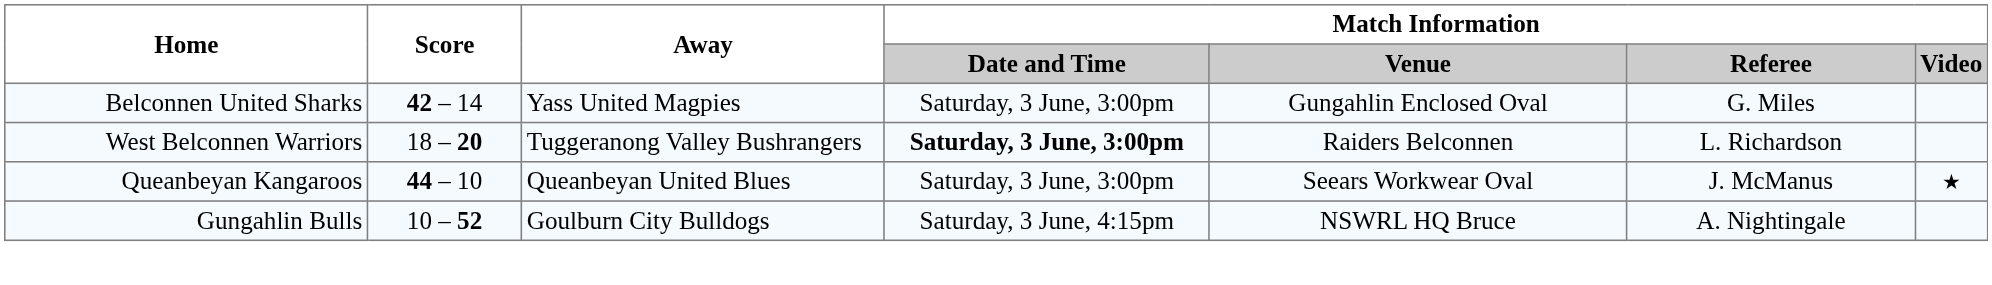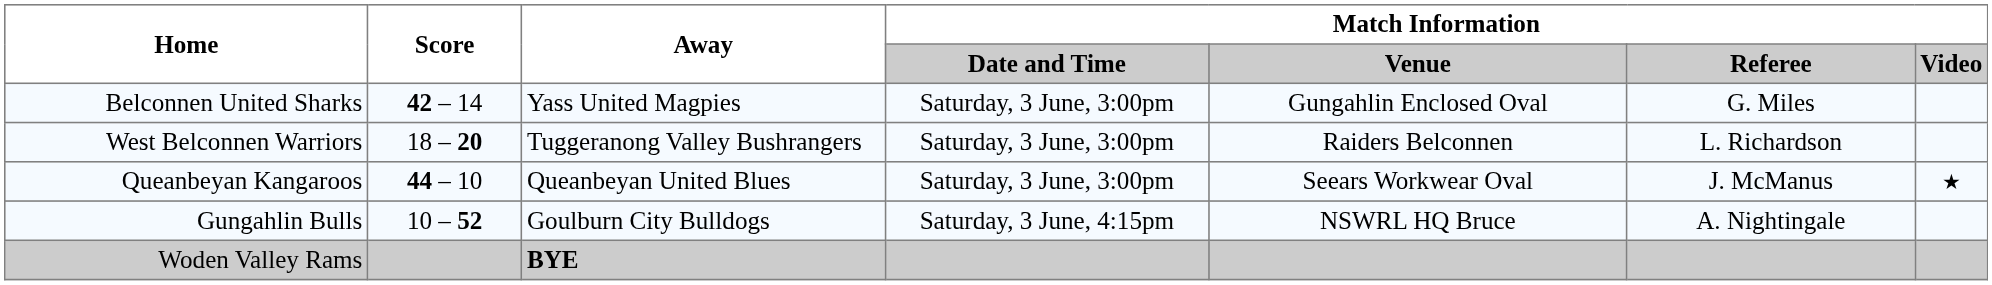West Belconnen Warriors | Match Information / Date and Time: bold -> normal
+ row: Woden Valley Rams | BYE
